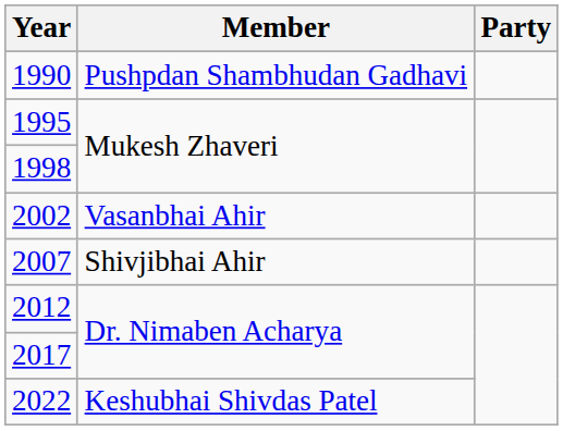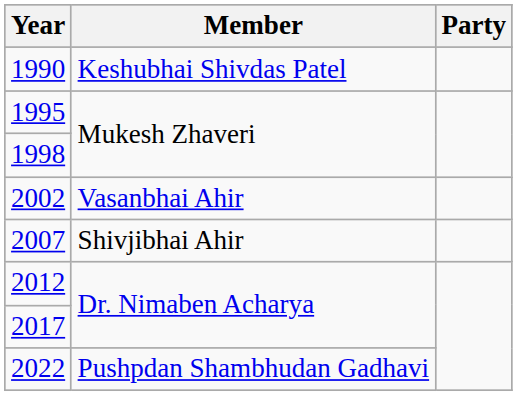1990 | Member: Pushpdan Shambhudan Gadhavi -> Keshubhai Shivdas Patel
2022 | Member: Keshubhai Shivdas Patel -> Pushpdan Shambhudan Gadhavi
